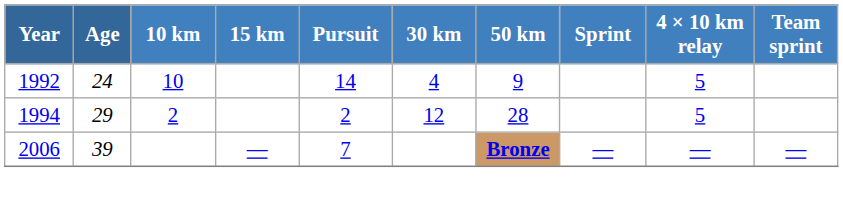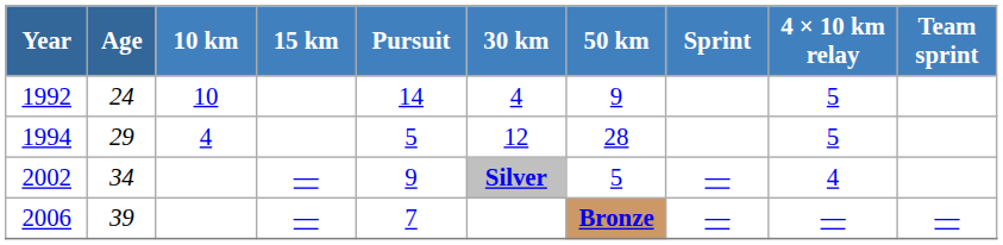1994 | 10 km: 2 -> 4
1994 | Pursuit: 2 -> 5
+ row: 2002 | 34 | — | 9 | Silver | 5 | — | 4
